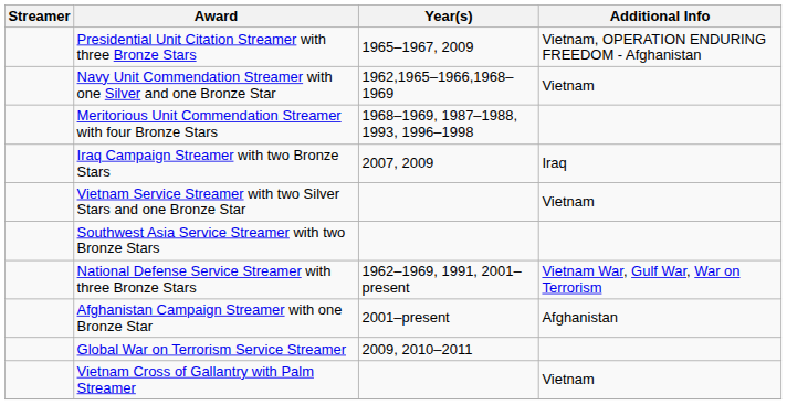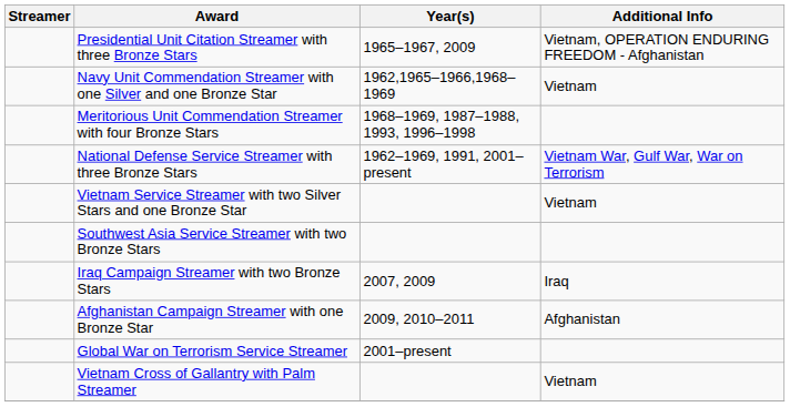rows swapped: National Defense Service Streamer with three Bronze Stars <-> Iraq Campaign Streamer with two Bronze Stars
Afghanistan Campaign Streamer with one Bronze Star | Year(s): 2001–present -> 2009, 2010–2011
Global War on Terrorism Service Streamer | Year(s): 2009, 2010–2011 -> 2001–present
